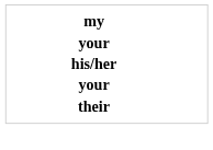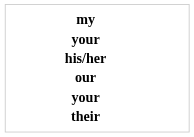+ row: our
